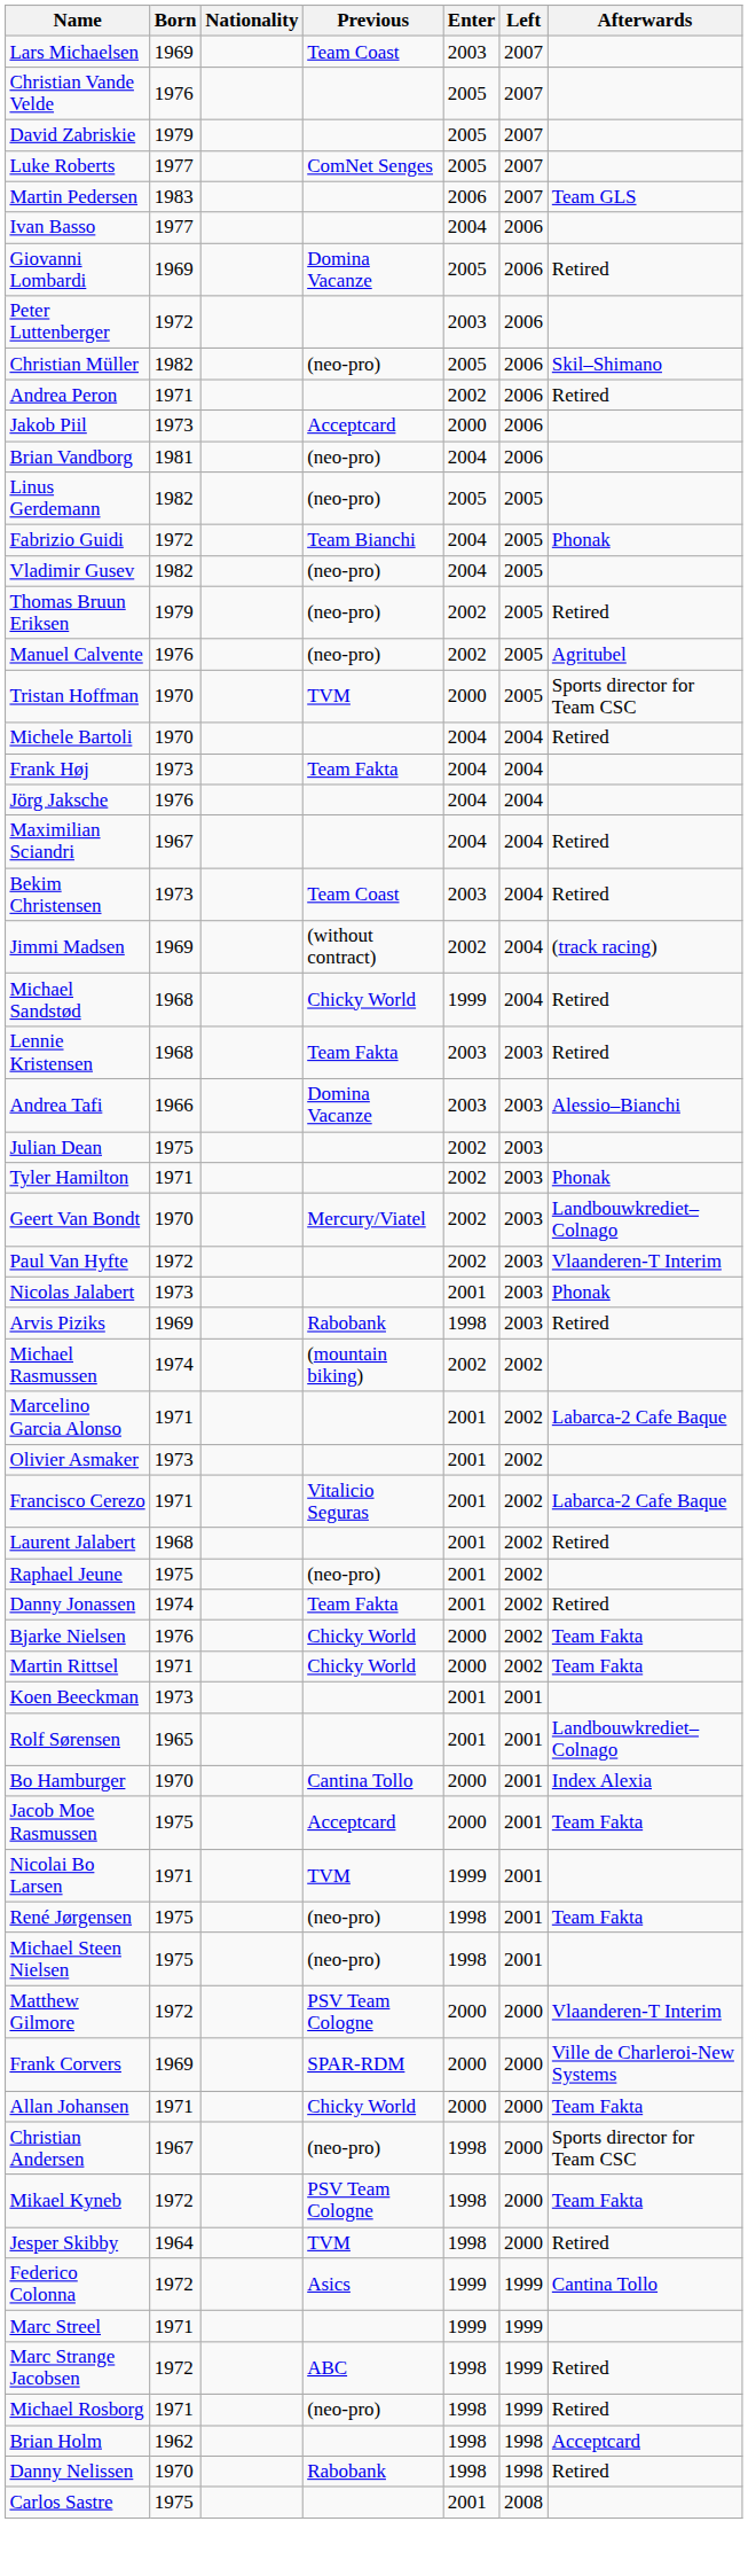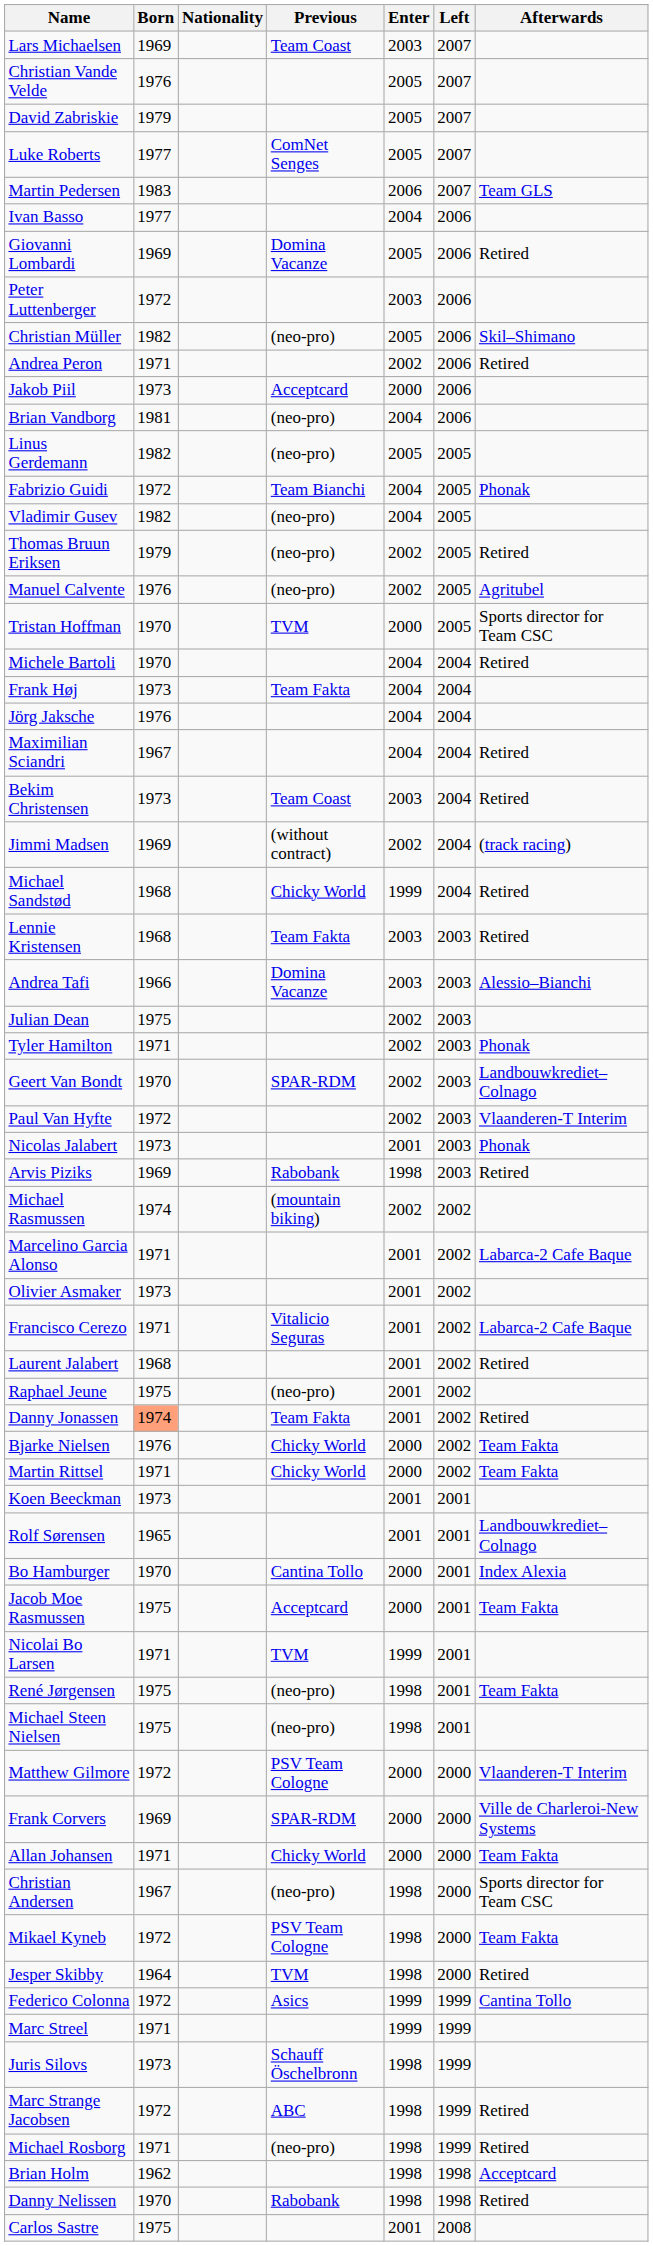Geert Van Bondt | Previous: Mercury/Viatel -> SPAR-RDM
Danny Jonassen | Born: no background -> lightsalmon background
+ row: Juris Silovs | 1973 | Schauff Öschelbronn | 1998 | 1999
